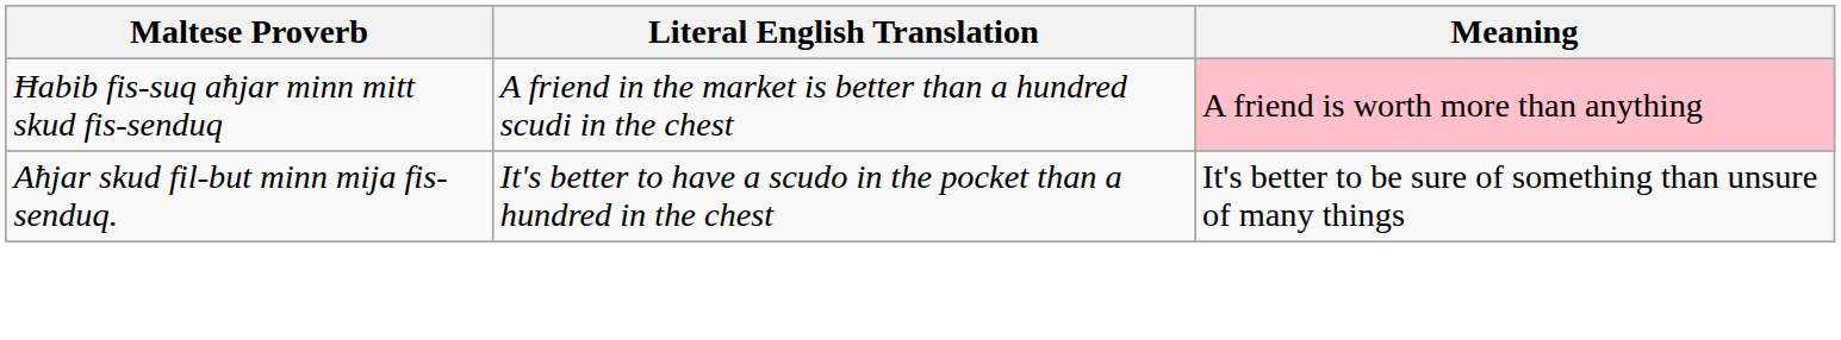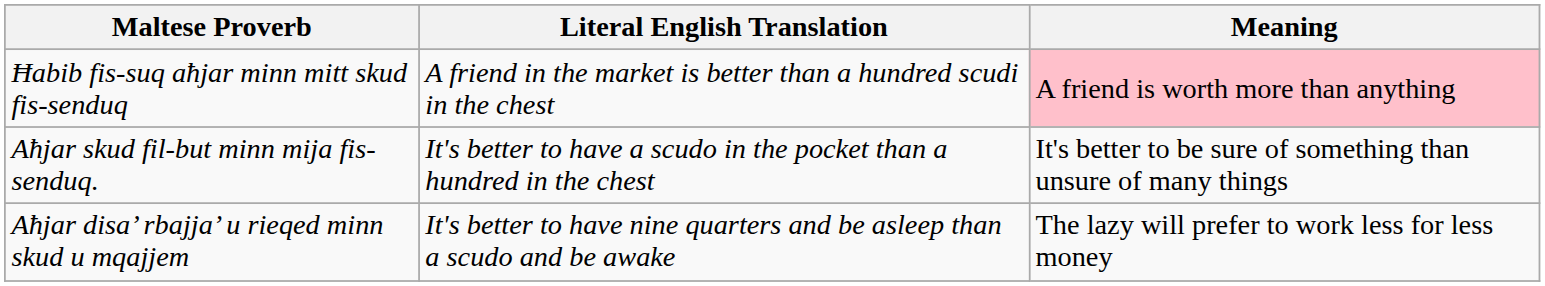+ row: Aħjar disa’ rbajja’ u rieqed minn skud u mqajjem | It's better to have nine quarters and be asleep than a scudo and be awake | The lazy will prefer to work less for less money
